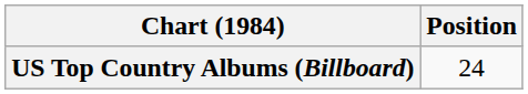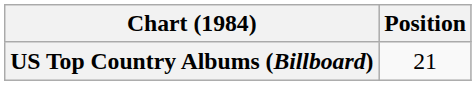US Top Country Albums (Billboard) | Position: 24 -> 21
